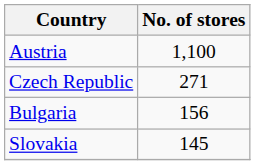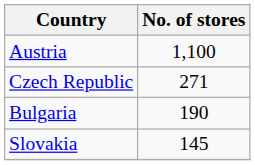Bulgaria | No. of stores: 156 -> 190
